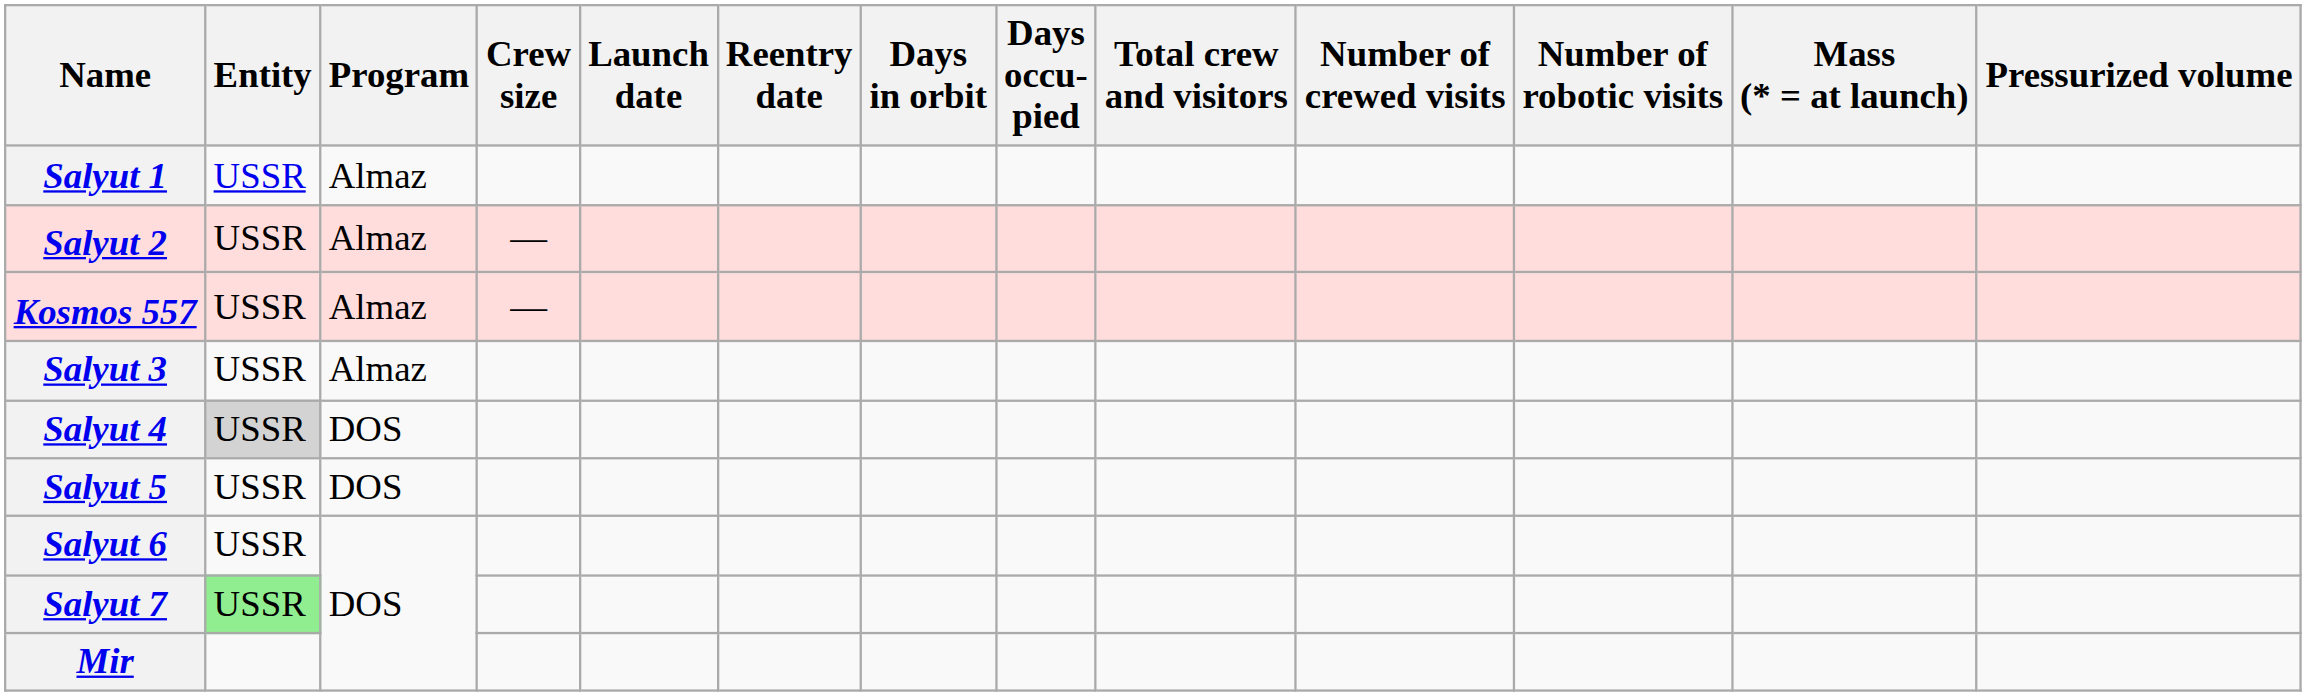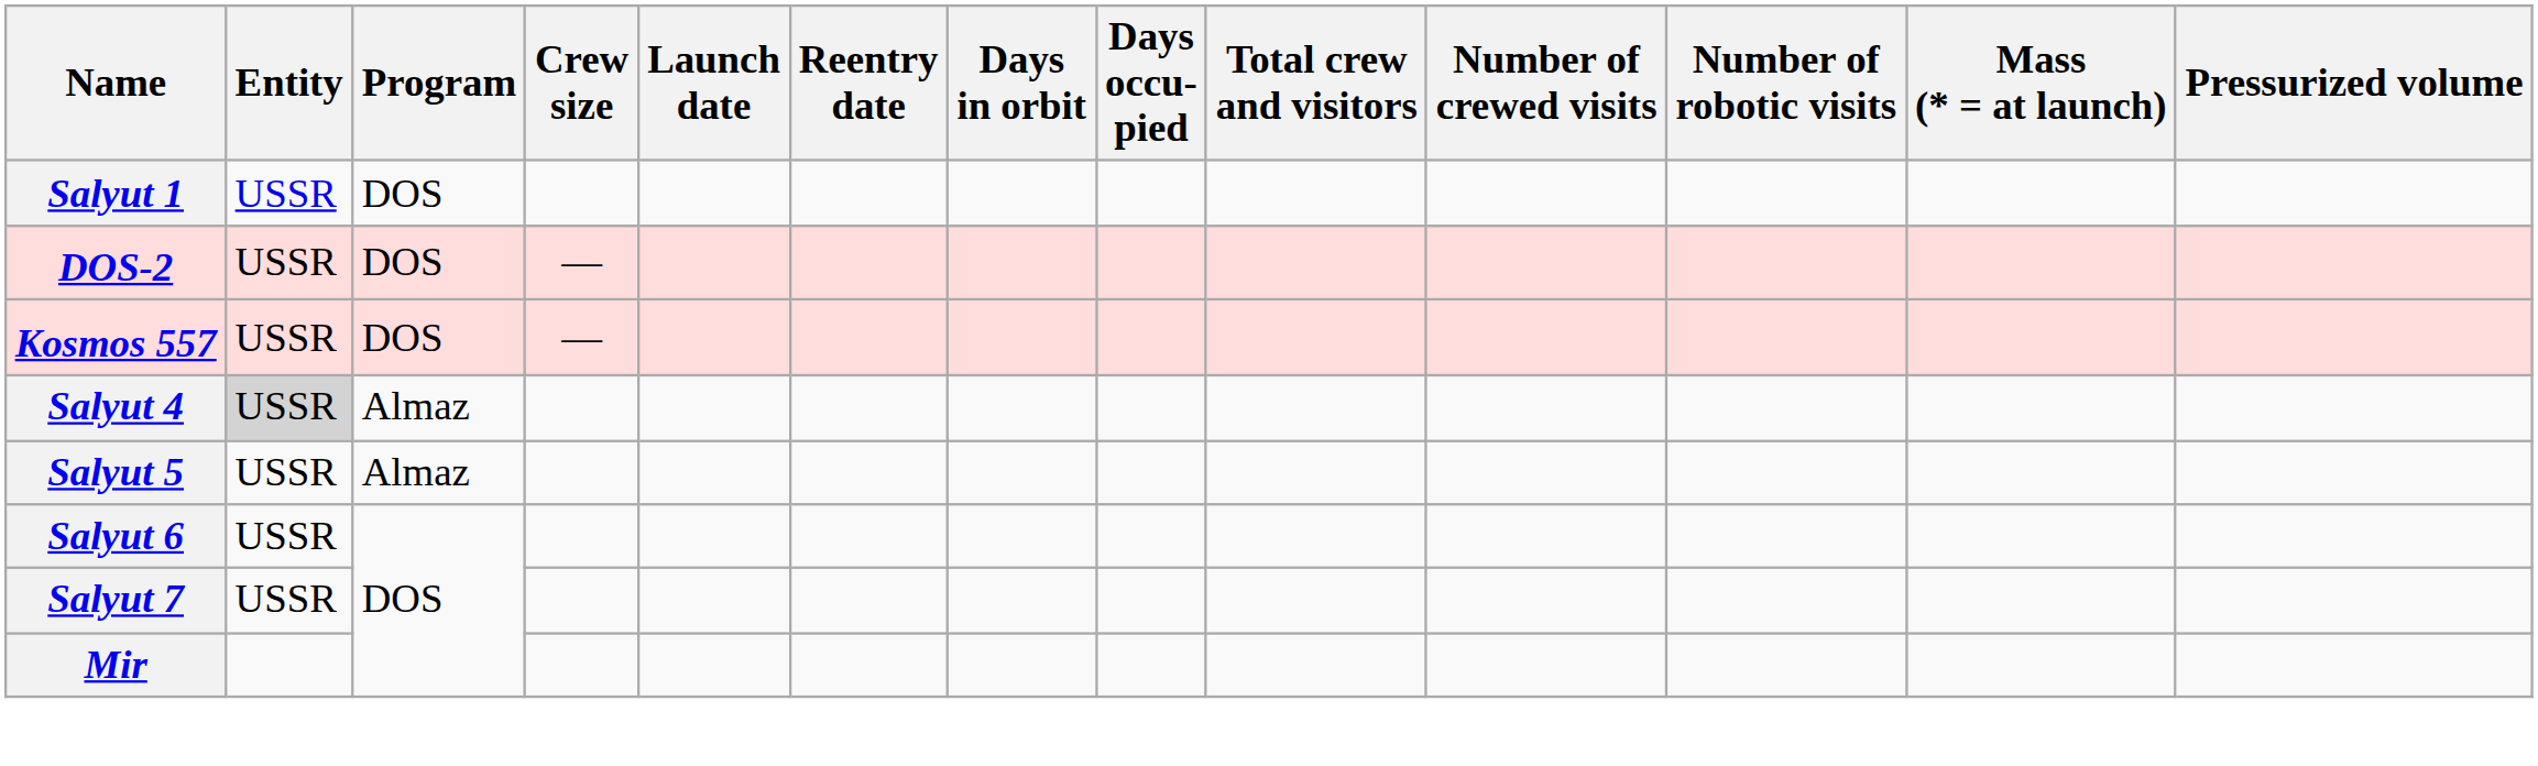Salyut 1 | Program: Almaz -> DOS
+ row: DOS-2 | USSR | DOS | —
- row: Salyut 2 | USSR | Almaz | —
Kosmos 557 | Program: Almaz -> DOS
- row: Salyut 3 | USSR | Almaz
Salyut 4 | Program: DOS -> Almaz
Salyut 5 | Program: DOS -> Almaz
Salyut 7 | Entity: lightgreen background -> no background
